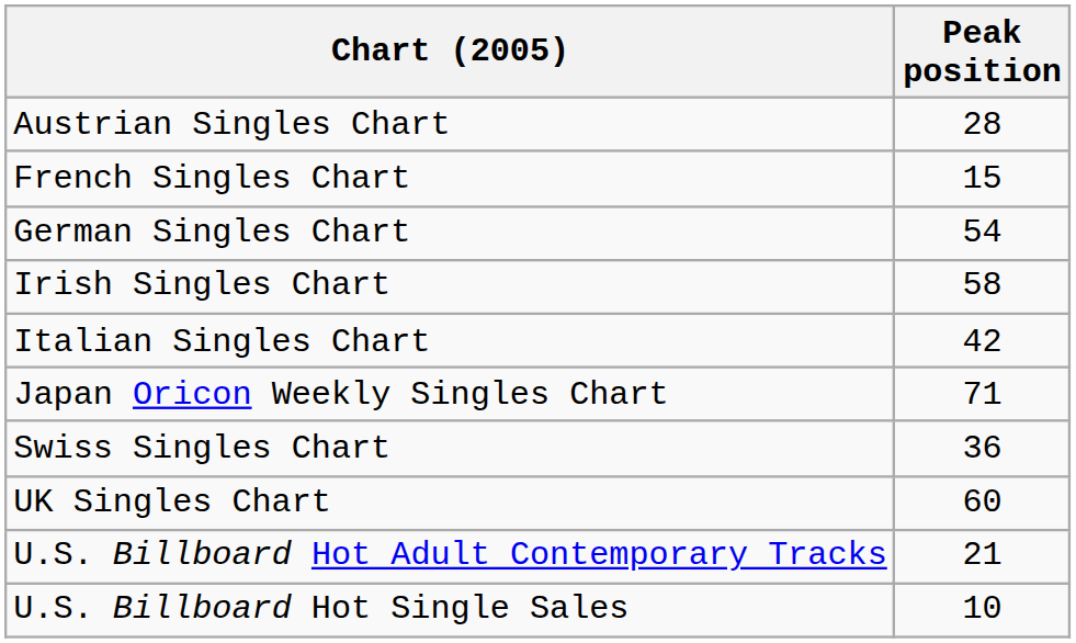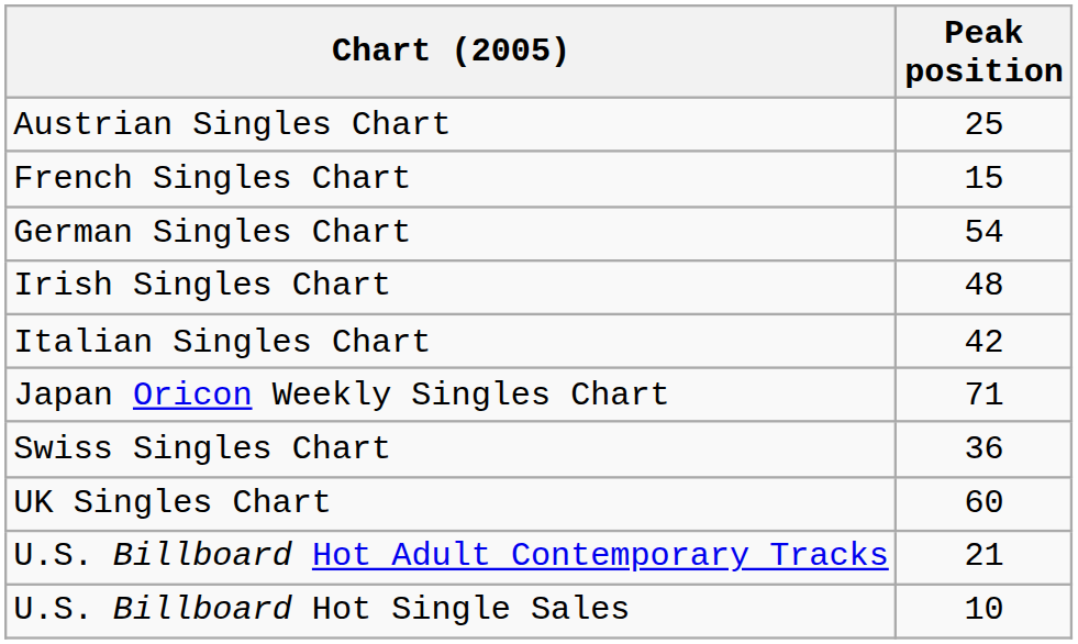Austrian Singles Chart | Peak position: 28 -> 25
Irish Singles Chart | Peak position: 58 -> 48
